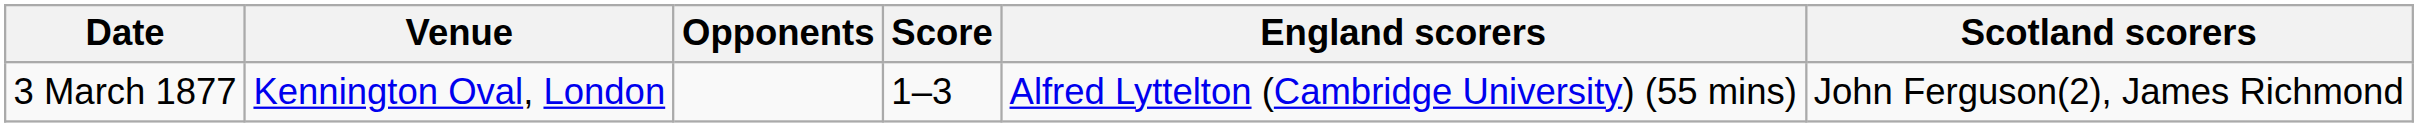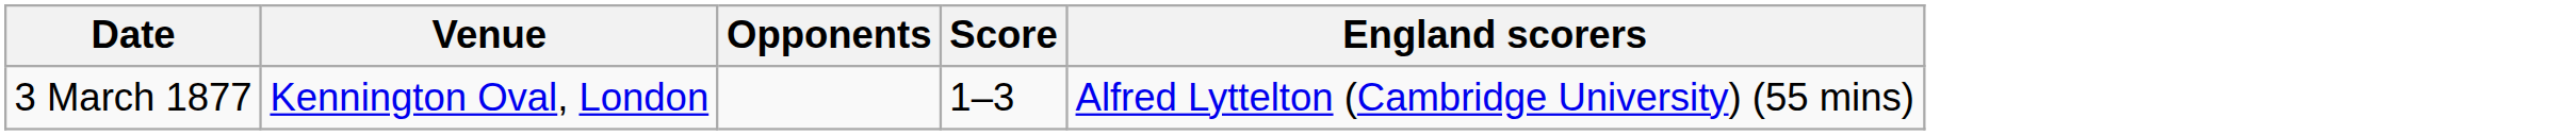- column: Scotland scorers | John Ferguson(2), James Richmond
